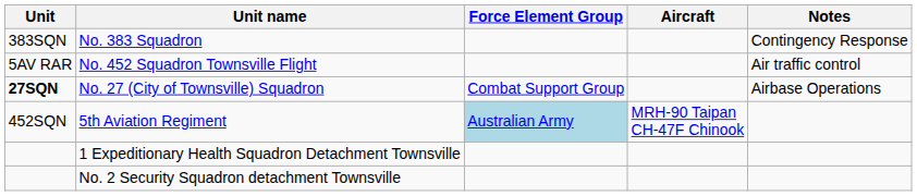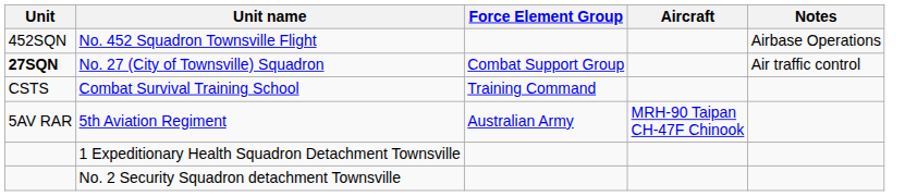- row: 383SQN | No. 383 Squadron | Contingency Response
No. 452 Squadron Townsville Flight | Unit: 5AV RAR -> 452SQN
No. 452 Squadron Townsville Flight | Notes: Air traffic control -> Airbase Operations
No. 27 (City of Townsville) Squadron | Notes: Airbase Operations -> Air traffic control
+ row: CSTS | Combat Survival Training School | Training Command
5th Aviation Regiment | Unit: 452SQN -> 5AV RAR
5th Aviation Regiment | Force Element Group: lightblue background -> no background
